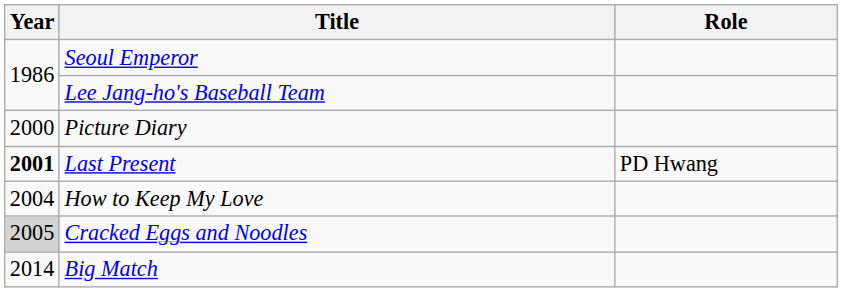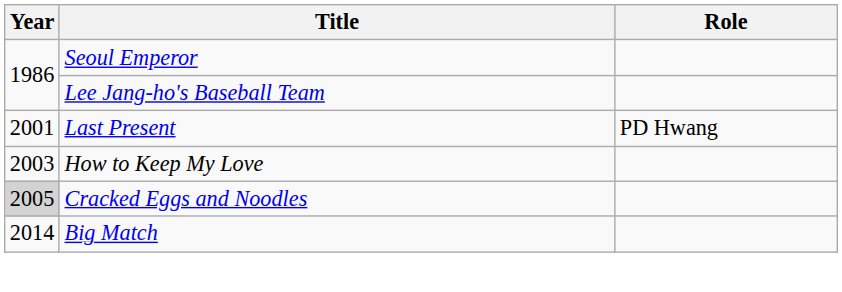- row: 2000 | Picture Diary
Last Present | Year: bold -> normal
How to Keep My Love | Year: 2004 -> 2003
